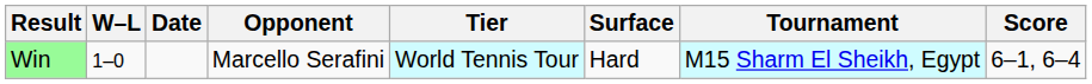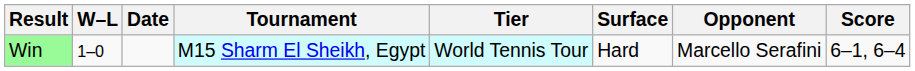columns swapped: Tournament <-> Opponent
